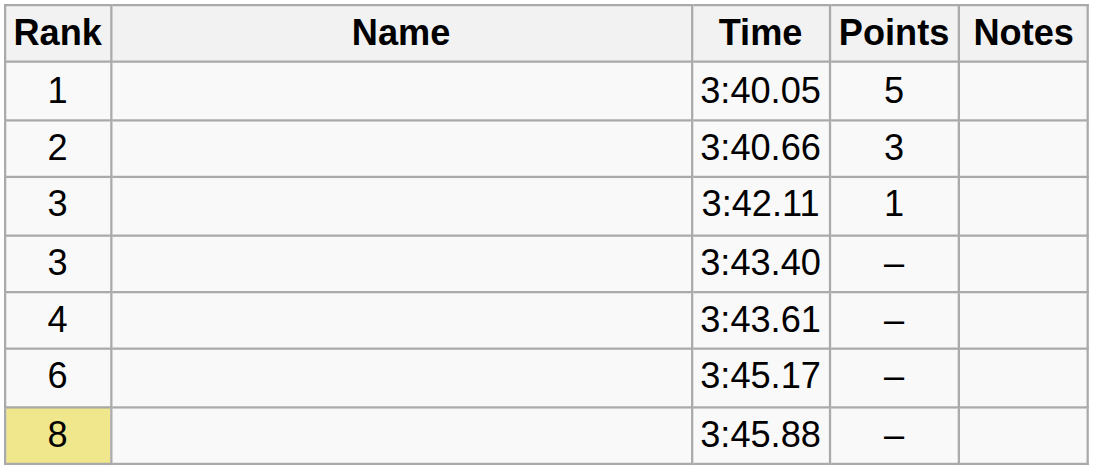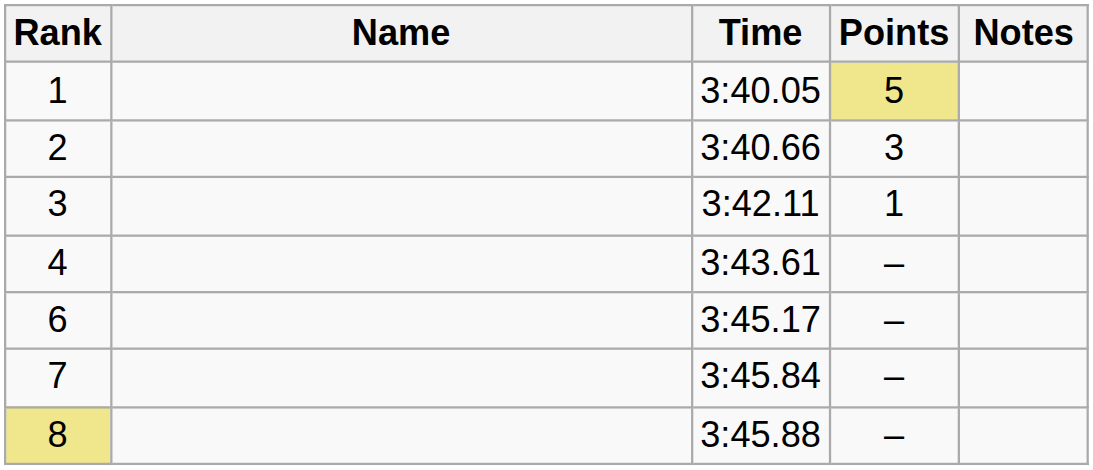3:40.05 | Points: no background -> khaki background
- row: 3 | 3:43.40 | –
+ row: 7 | 3:45.84 | –
